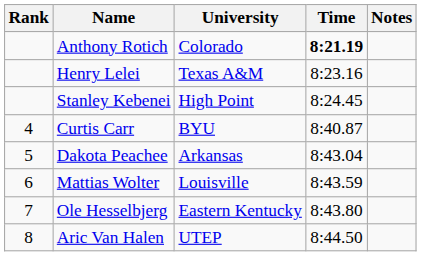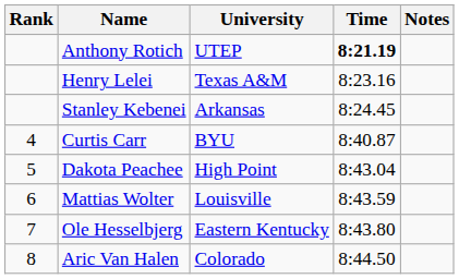Anthony Rotich | University: Colorado -> UTEP
Stanley Kebenei | University: High Point -> Arkansas
Dakota Peachee | University: Arkansas -> High Point
Aric Van Halen | University: UTEP -> Colorado
